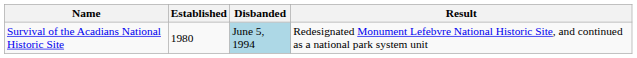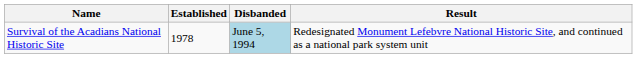Survival of the Acadians National Historic Site | Established: 1980 -> 1978
